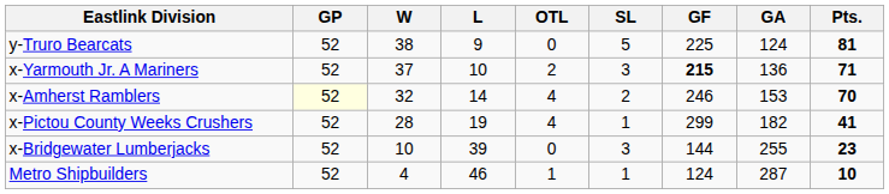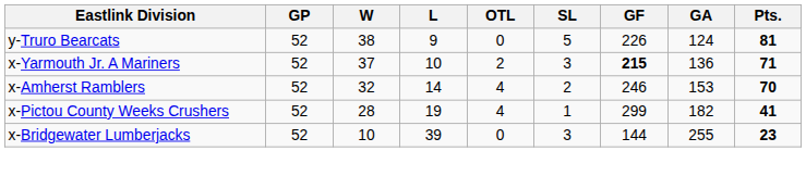y-Truro Bearcats | GF: 225 -> 226
x-Amherst Ramblers | GP: lightyellow background -> no background
- row: Metro Shipbuilders | 52 | 4 | 46 | 1 | 1 | 124 | 287 | 10
